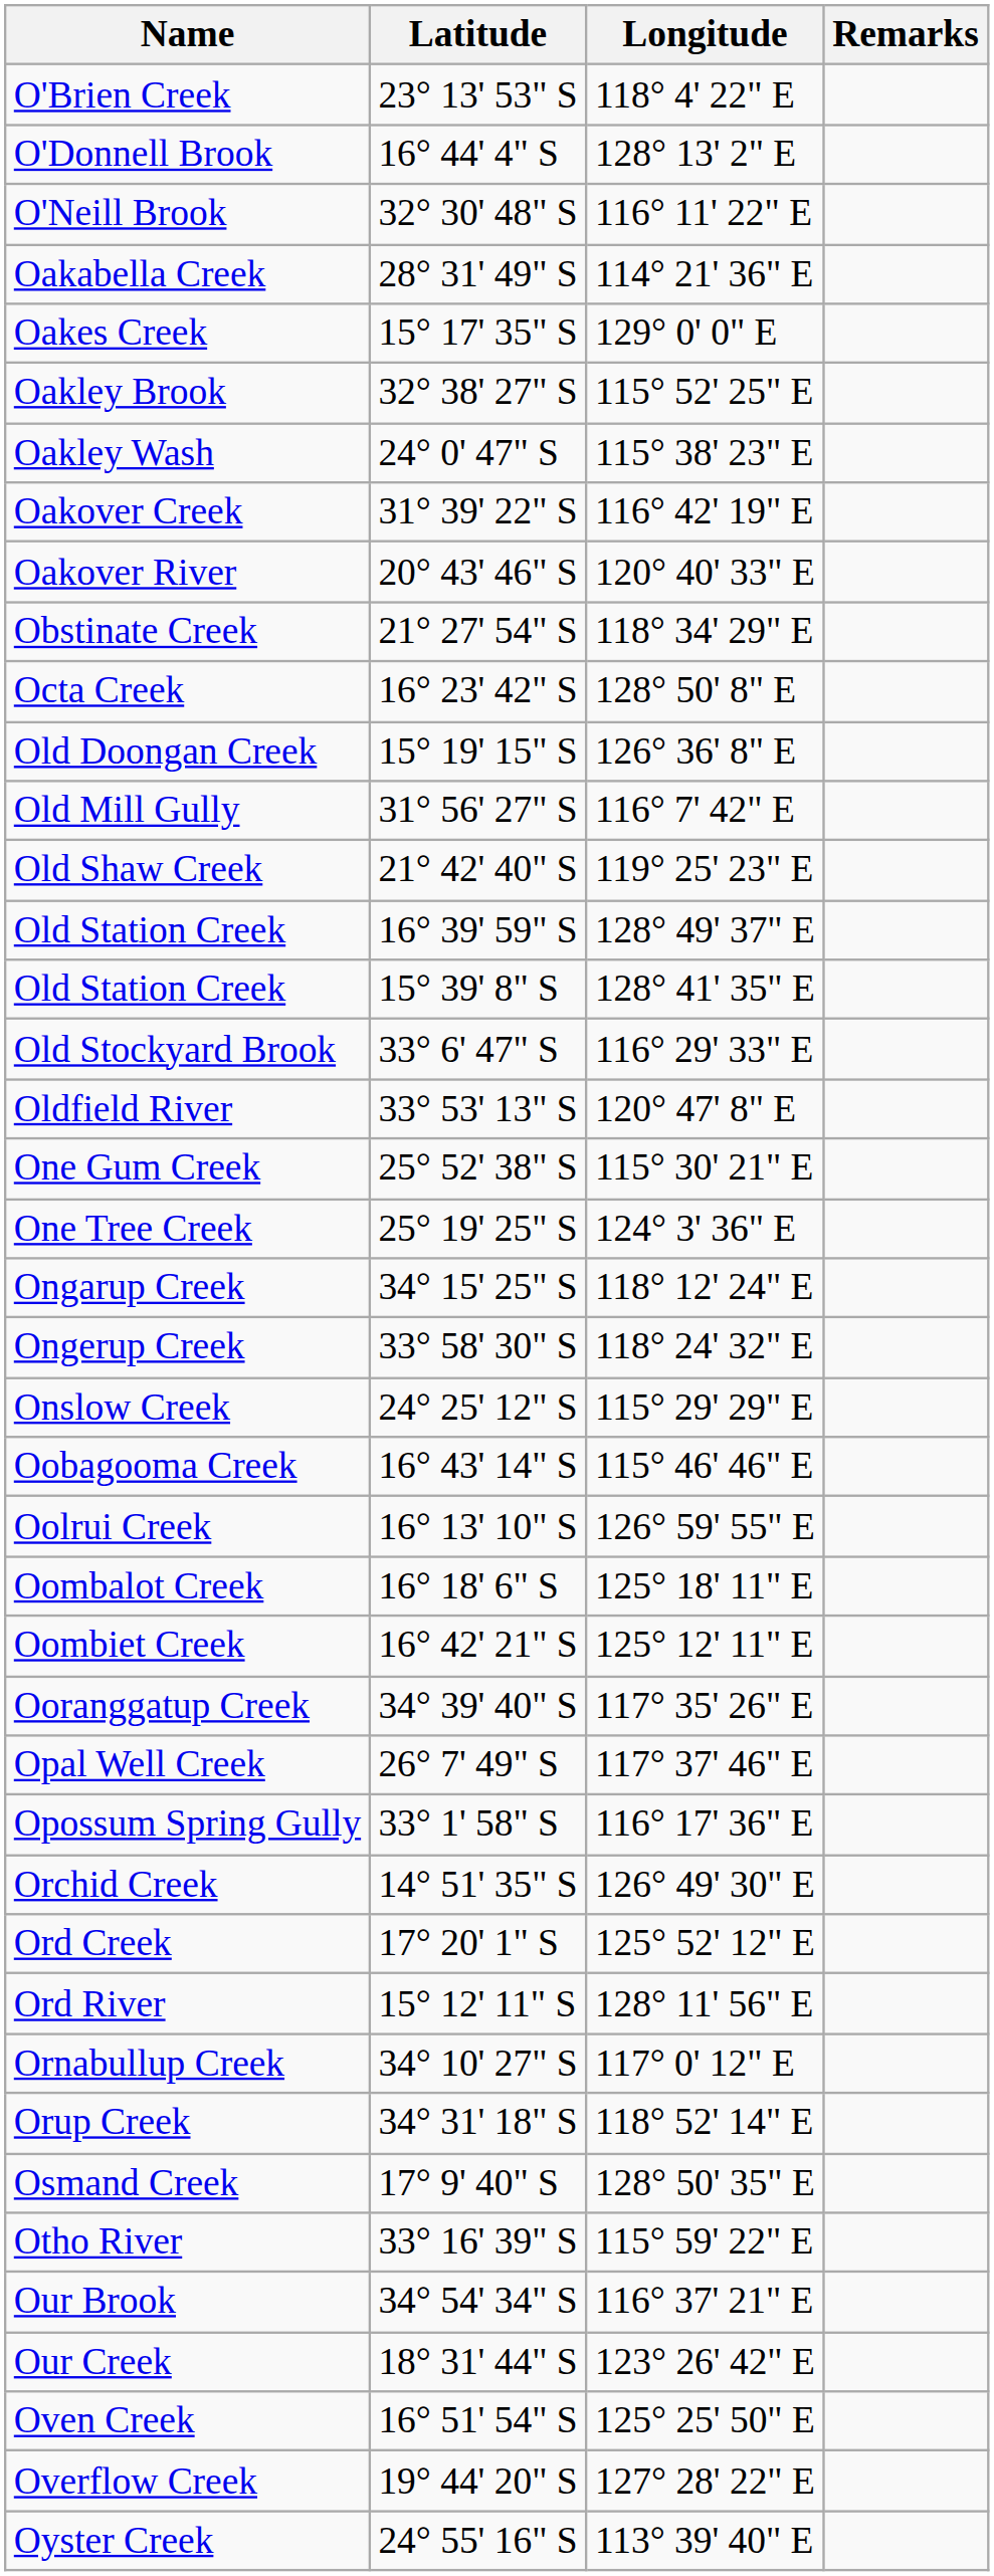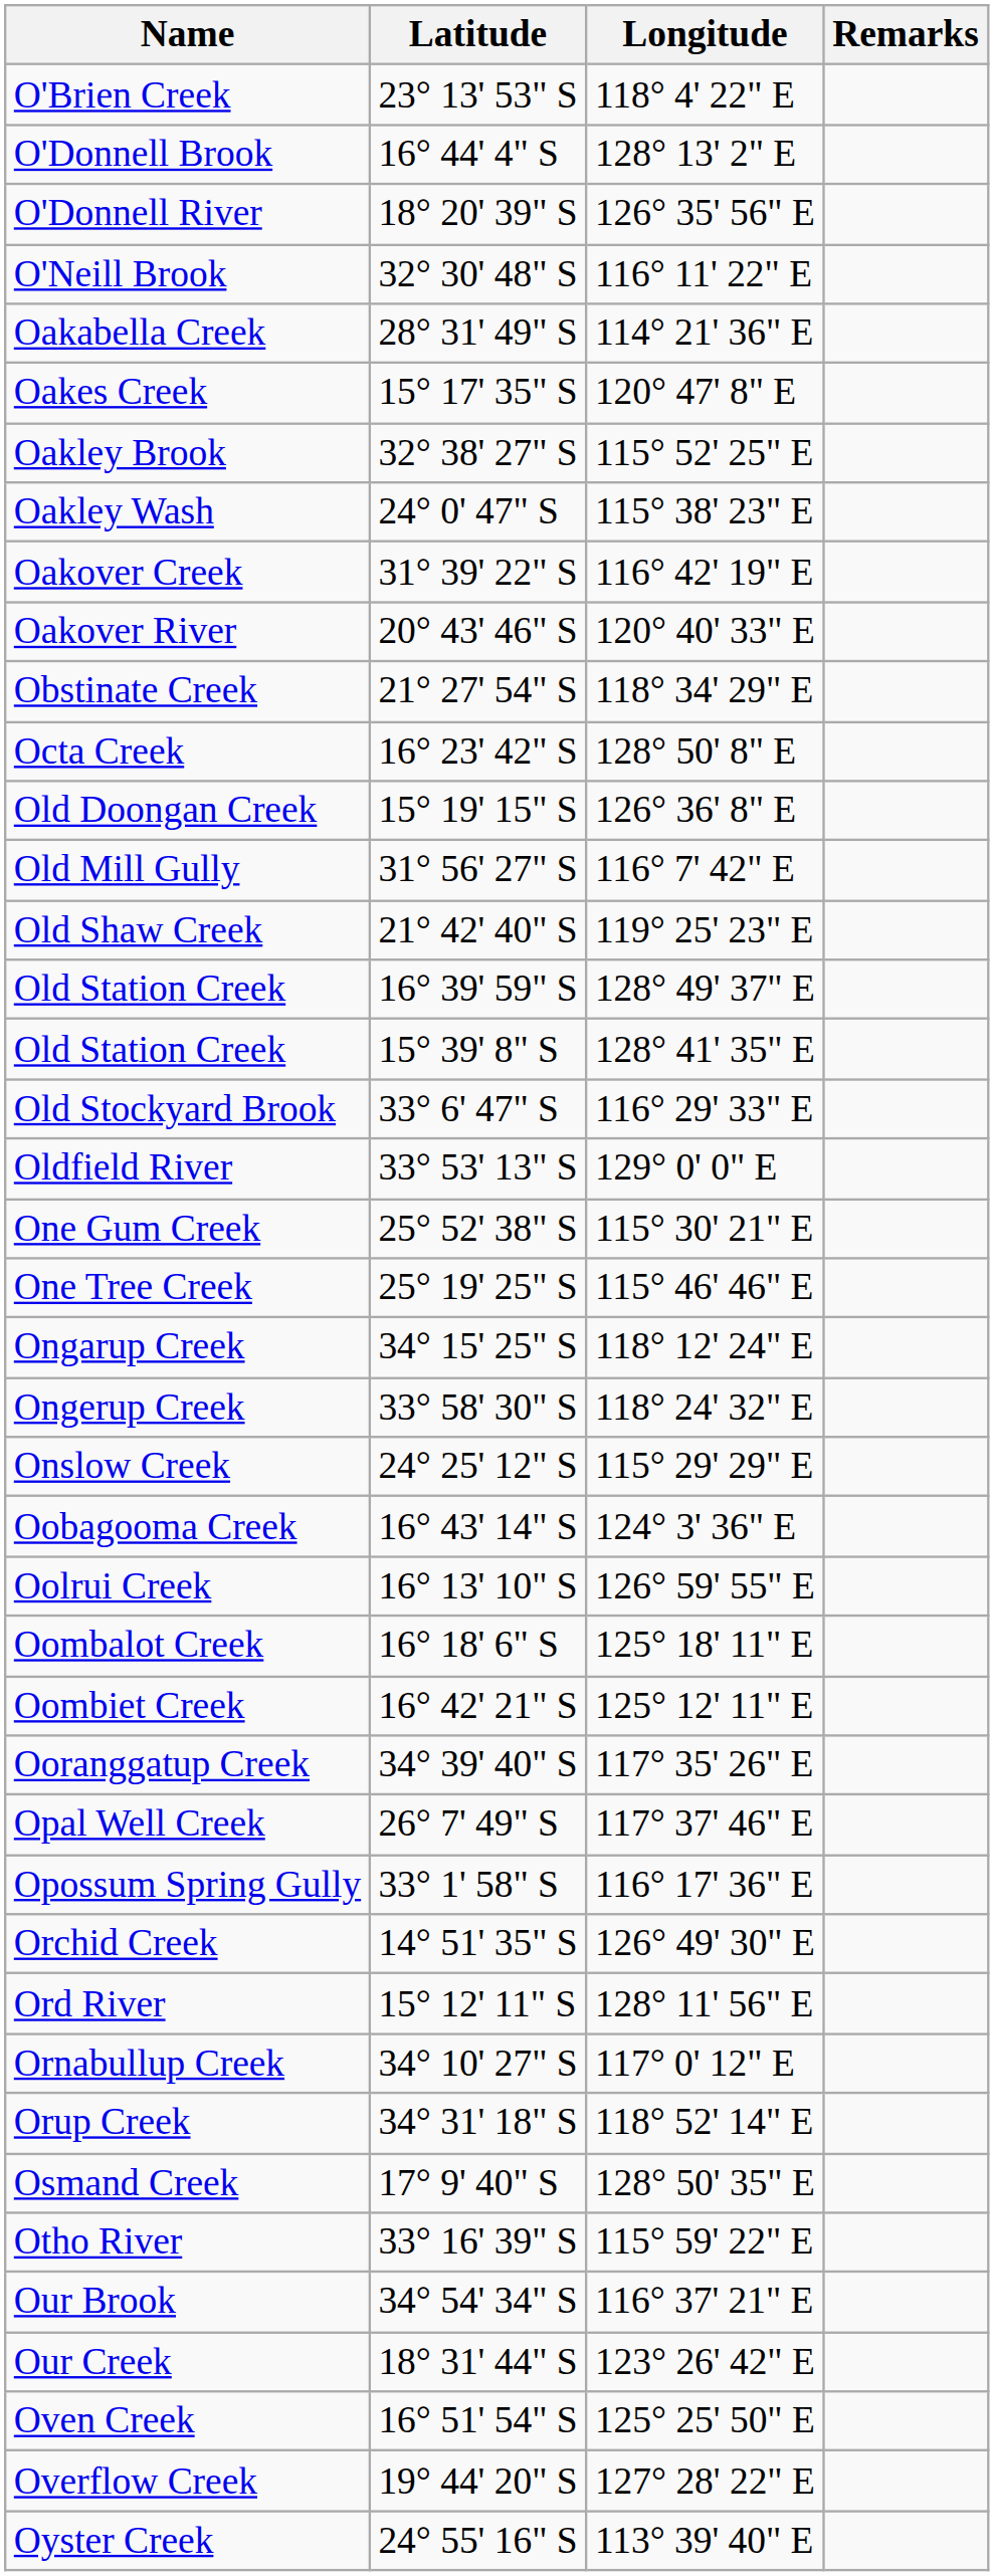+ row: O'Donnell River | 18° 20' 39" S | 126° 35' 56" E
Oakes Creek | Longitude: 129° 0' 0" E -> 120° 47' 8" E
Oldfield River | Longitude: 120° 47' 8" E -> 129° 0' 0" E
One Tree Creek | Longitude: 124° 3' 36" E -> 115° 46' 46" E
Oobagooma Creek | Longitude: 115° 46' 46" E -> 124° 3' 36" E
- row: Ord Creek | 17° 20' 1" S | 125° 52' 12" E
